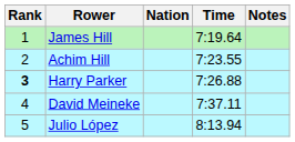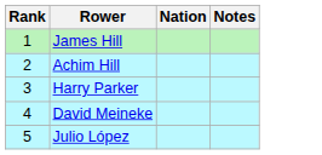- column: Time | 7:19.64 | 7:23.55 | 7:26.88 | 7:37.11 | 8:13.94
Harry Parker | Rank: bold -> normal
